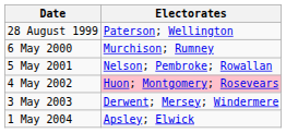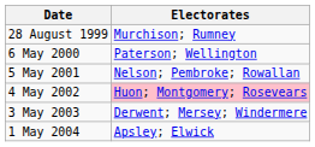28 August 1999 | Electorates: Paterson; Wellington -> Murchison; Rumney
6 May 2000 | Electorates: Murchison; Rumney -> Paterson; Wellington
